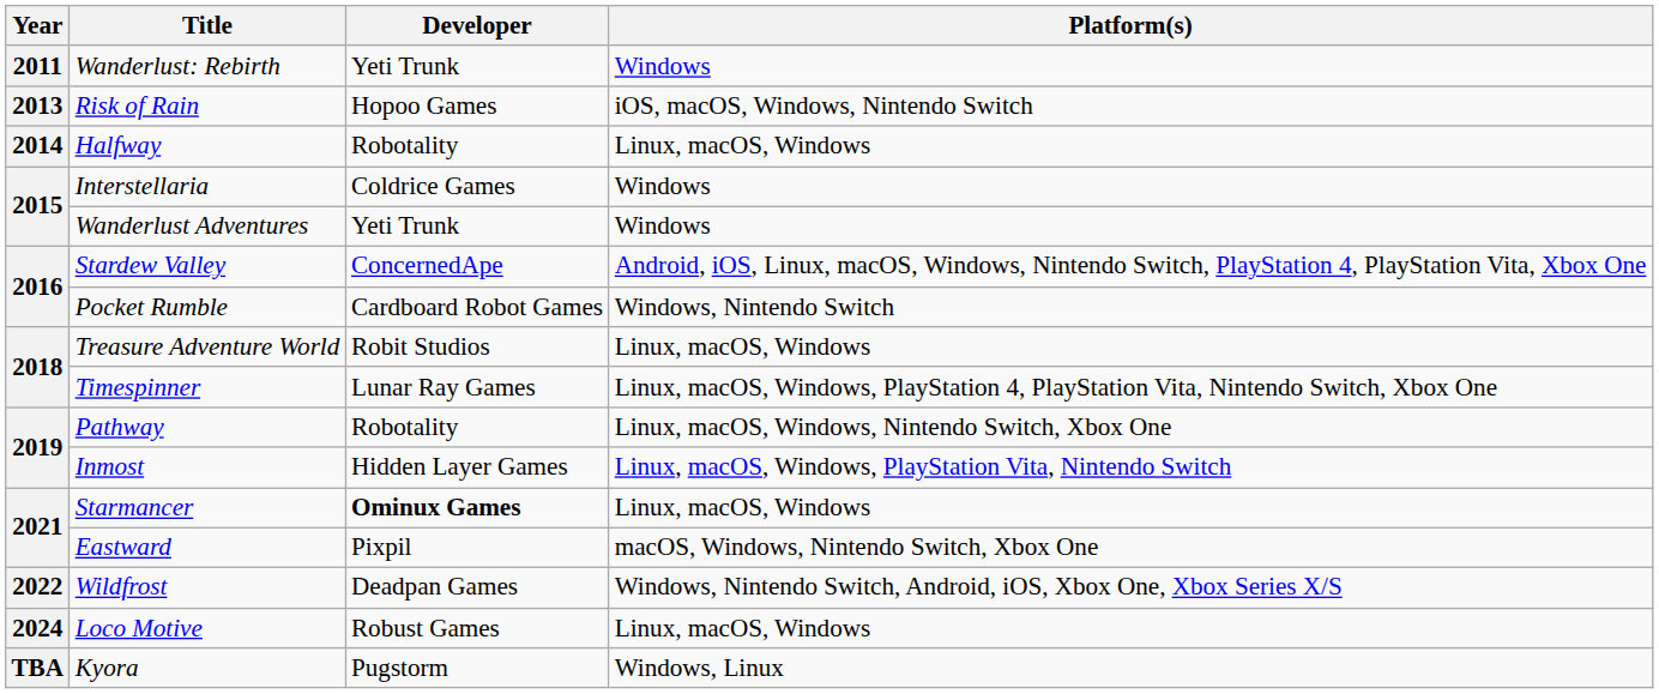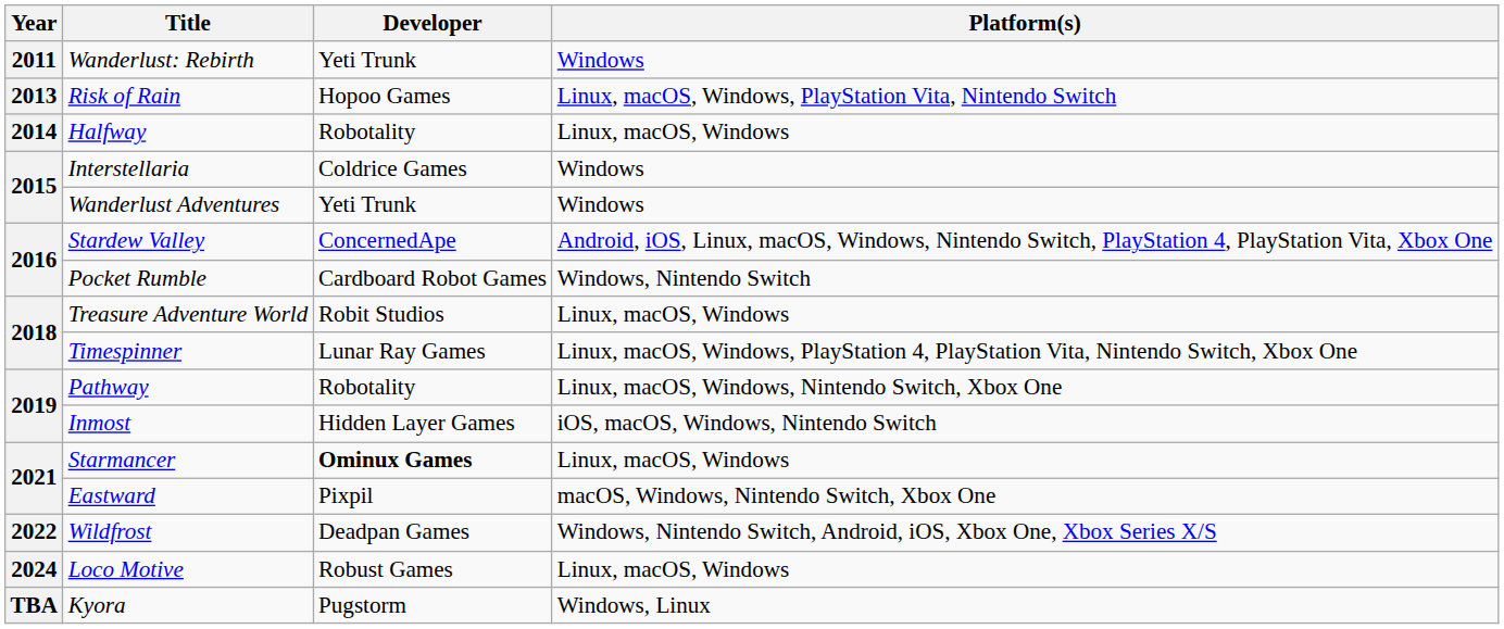Risk of Rain | Platform(s): iOS, macOS, Windows, Nintendo Switch -> Linux, macOS, Windows, PlayStation Vita, Nintendo Switch
Inmost | Platform(s): Linux, macOS, Windows, PlayStation Vita, Nintendo Switch -> iOS, macOS, Windows, Nintendo Switch
